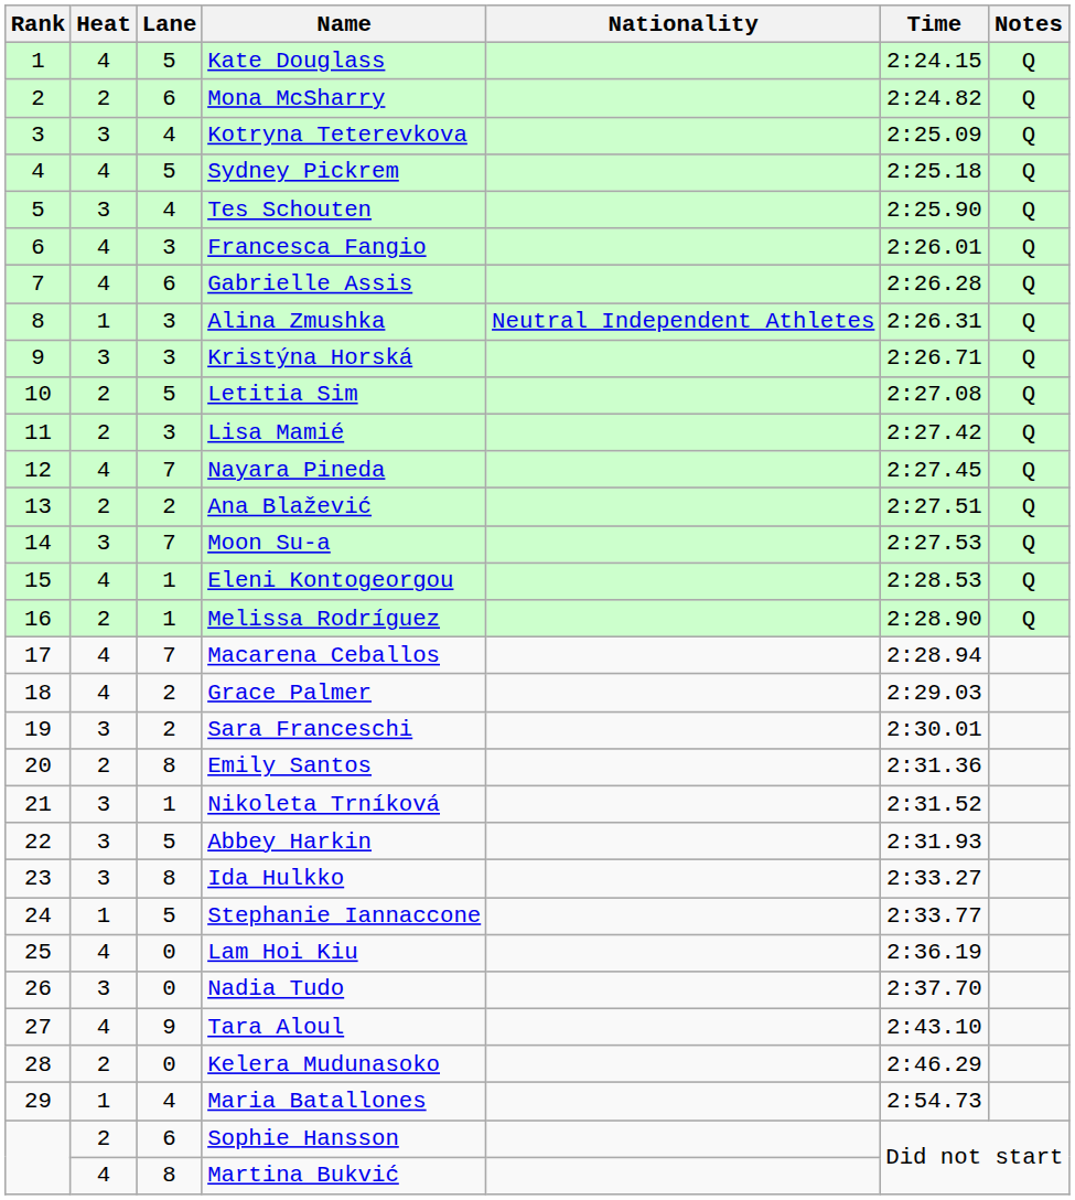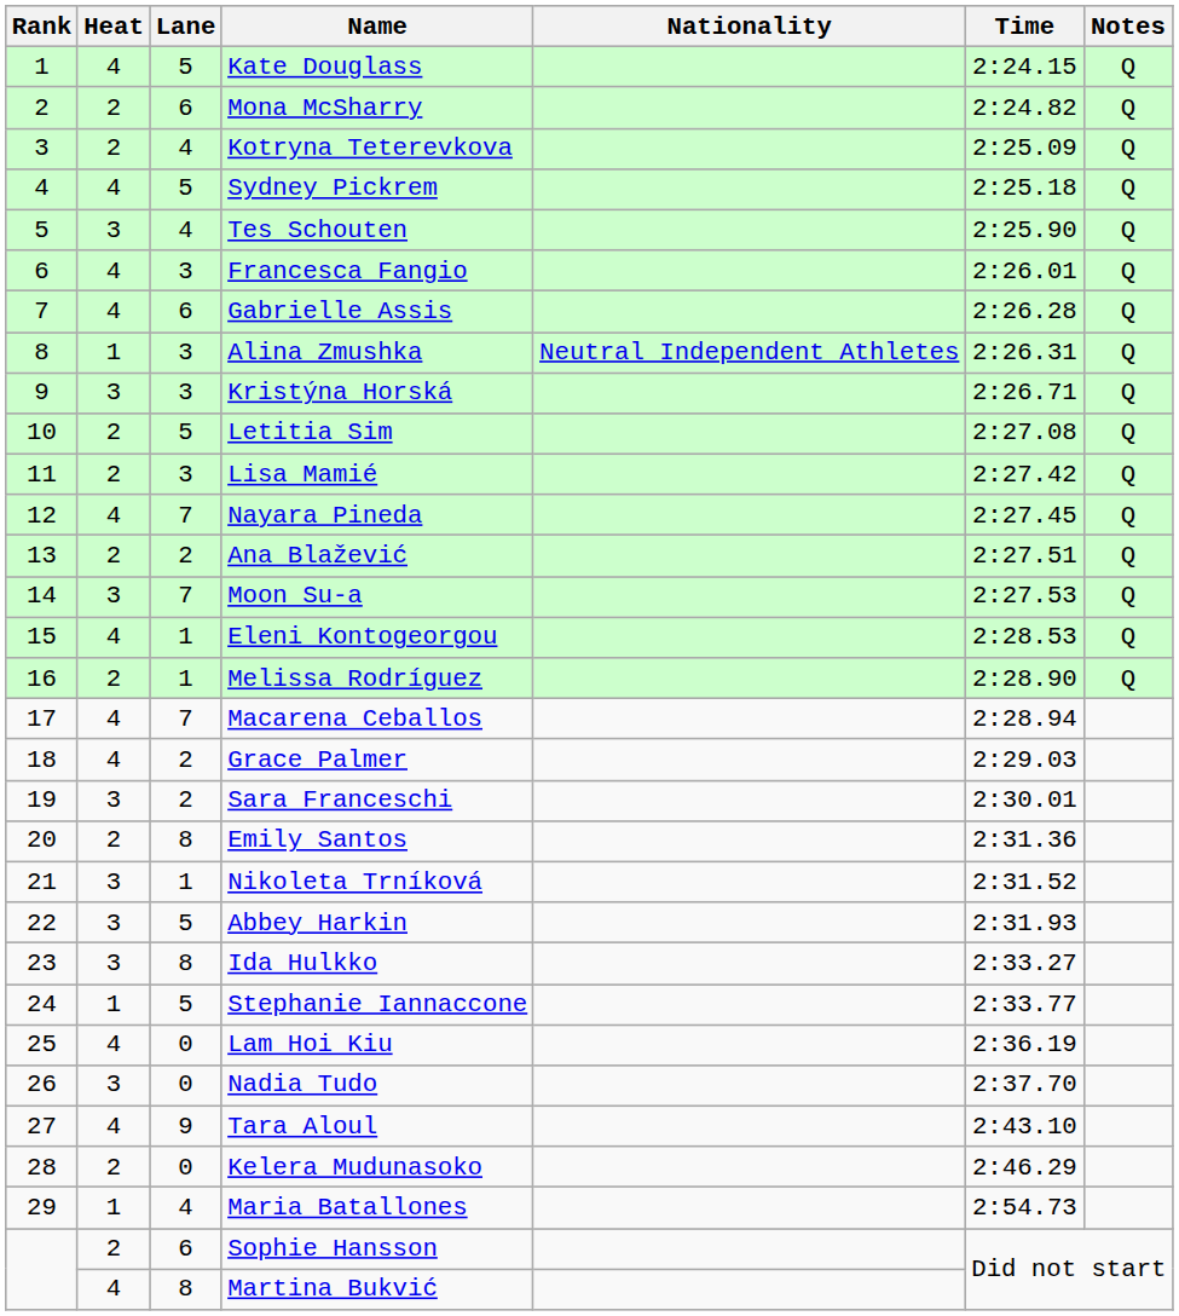Kotryna Teterevkova | Heat: 3 -> 2
